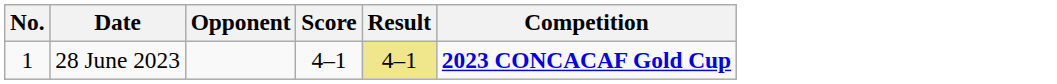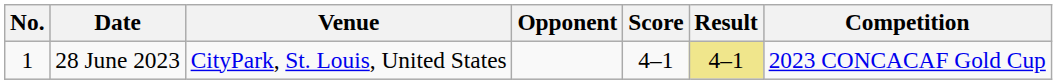+ column: Venue | CityPark, St. Louis, United States
28 June 2023 | Competition: bold -> normal
